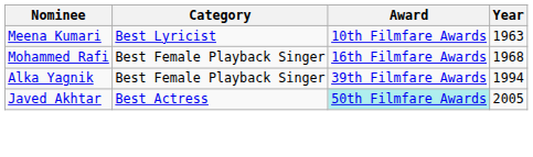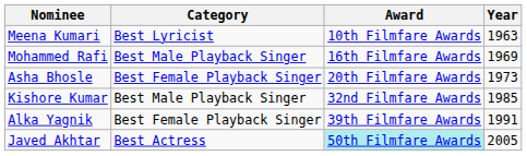Mohammed Rafi | Category: Best Female Playback Singer -> Best Male Playback Singer
Mohammed Rafi | Year: 1968 -> 1969
+ row: Asha Bhosle | Best Female Playback Singer | 20th Filmfare Awards | 1973
+ row: Kishore Kumar | Best Male Playback Singer | 32nd Filmfare Awards | 1985
Alka Yagnik | Year: 1994 -> 1991
